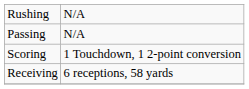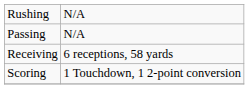rows swapped: Receiving <-> Scoring
